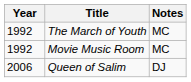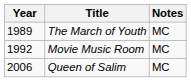The March of Youth | Year: 1992 -> 1989
Queen of Salim | Notes: DJ -> MC
